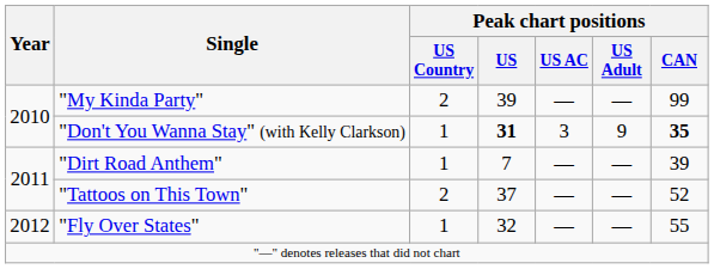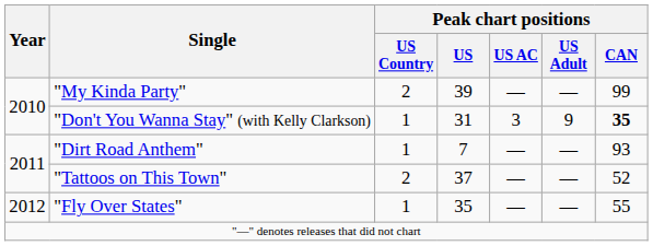"Don't You Wanna Stay" (with Kelly Clarkson) | Peak chart positions / US: bold -> normal
"Dirt Road Anthem" | Peak chart positions / CAN: 39 -> 93
"Fly Over States" | Peak chart positions / US: 32 -> 35
